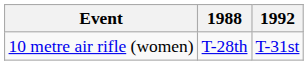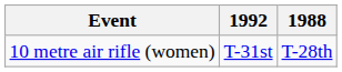columns swapped: 1988 <-> 1992
